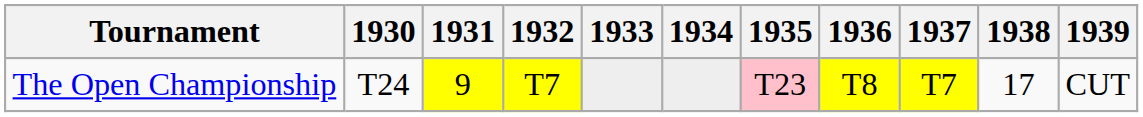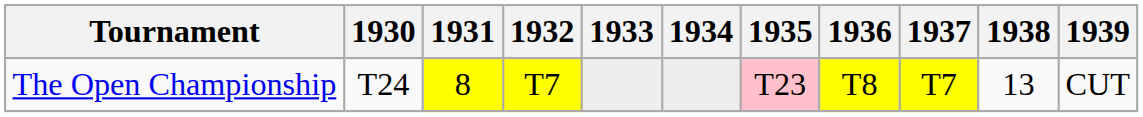The Open Championship | 1931: 9 -> 8
The Open Championship | 1938: 17 -> 13
